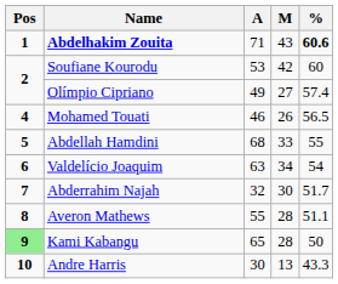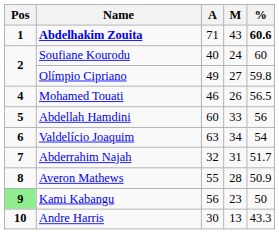Soufiane Kourodu | A: 53 -> 40
Soufiane Kourodu | M: 42 -> 24
Olímpio Cipriano | %: 57.4 -> 59.8
Abdellah Hamdini | A: 68 -> 60
Abdellah Hamdini | %: 55 -> 56
Abderrahim Najah | M: 30 -> 31
Averon Mathews | %: 51.1 -> 50.9
Kami Kabangu | A: 65 -> 56
Kami Kabangu | M: 28 -> 23
